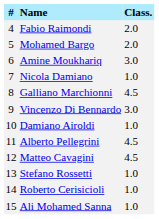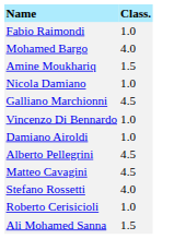- column: # | 4 | 5 | 6 | 7 | 8 | 9 | 10 | 11 | 12 | 13 | 14 | 15
Fabio Raimondi | Class.: 2.0 -> 1.0
Mohamed Bargo | Class.: 2.0 -> 4.0
Amine Moukhariq | Class.: 3.0 -> 1.5
Vincenzo Di Bennardo | Class.: 3.0 -> 1.0
Stefano Rossetti | Class.: 1.0 -> 4.0
Ali Mohamed Sanna | Class.: 1.0 -> 1.5
